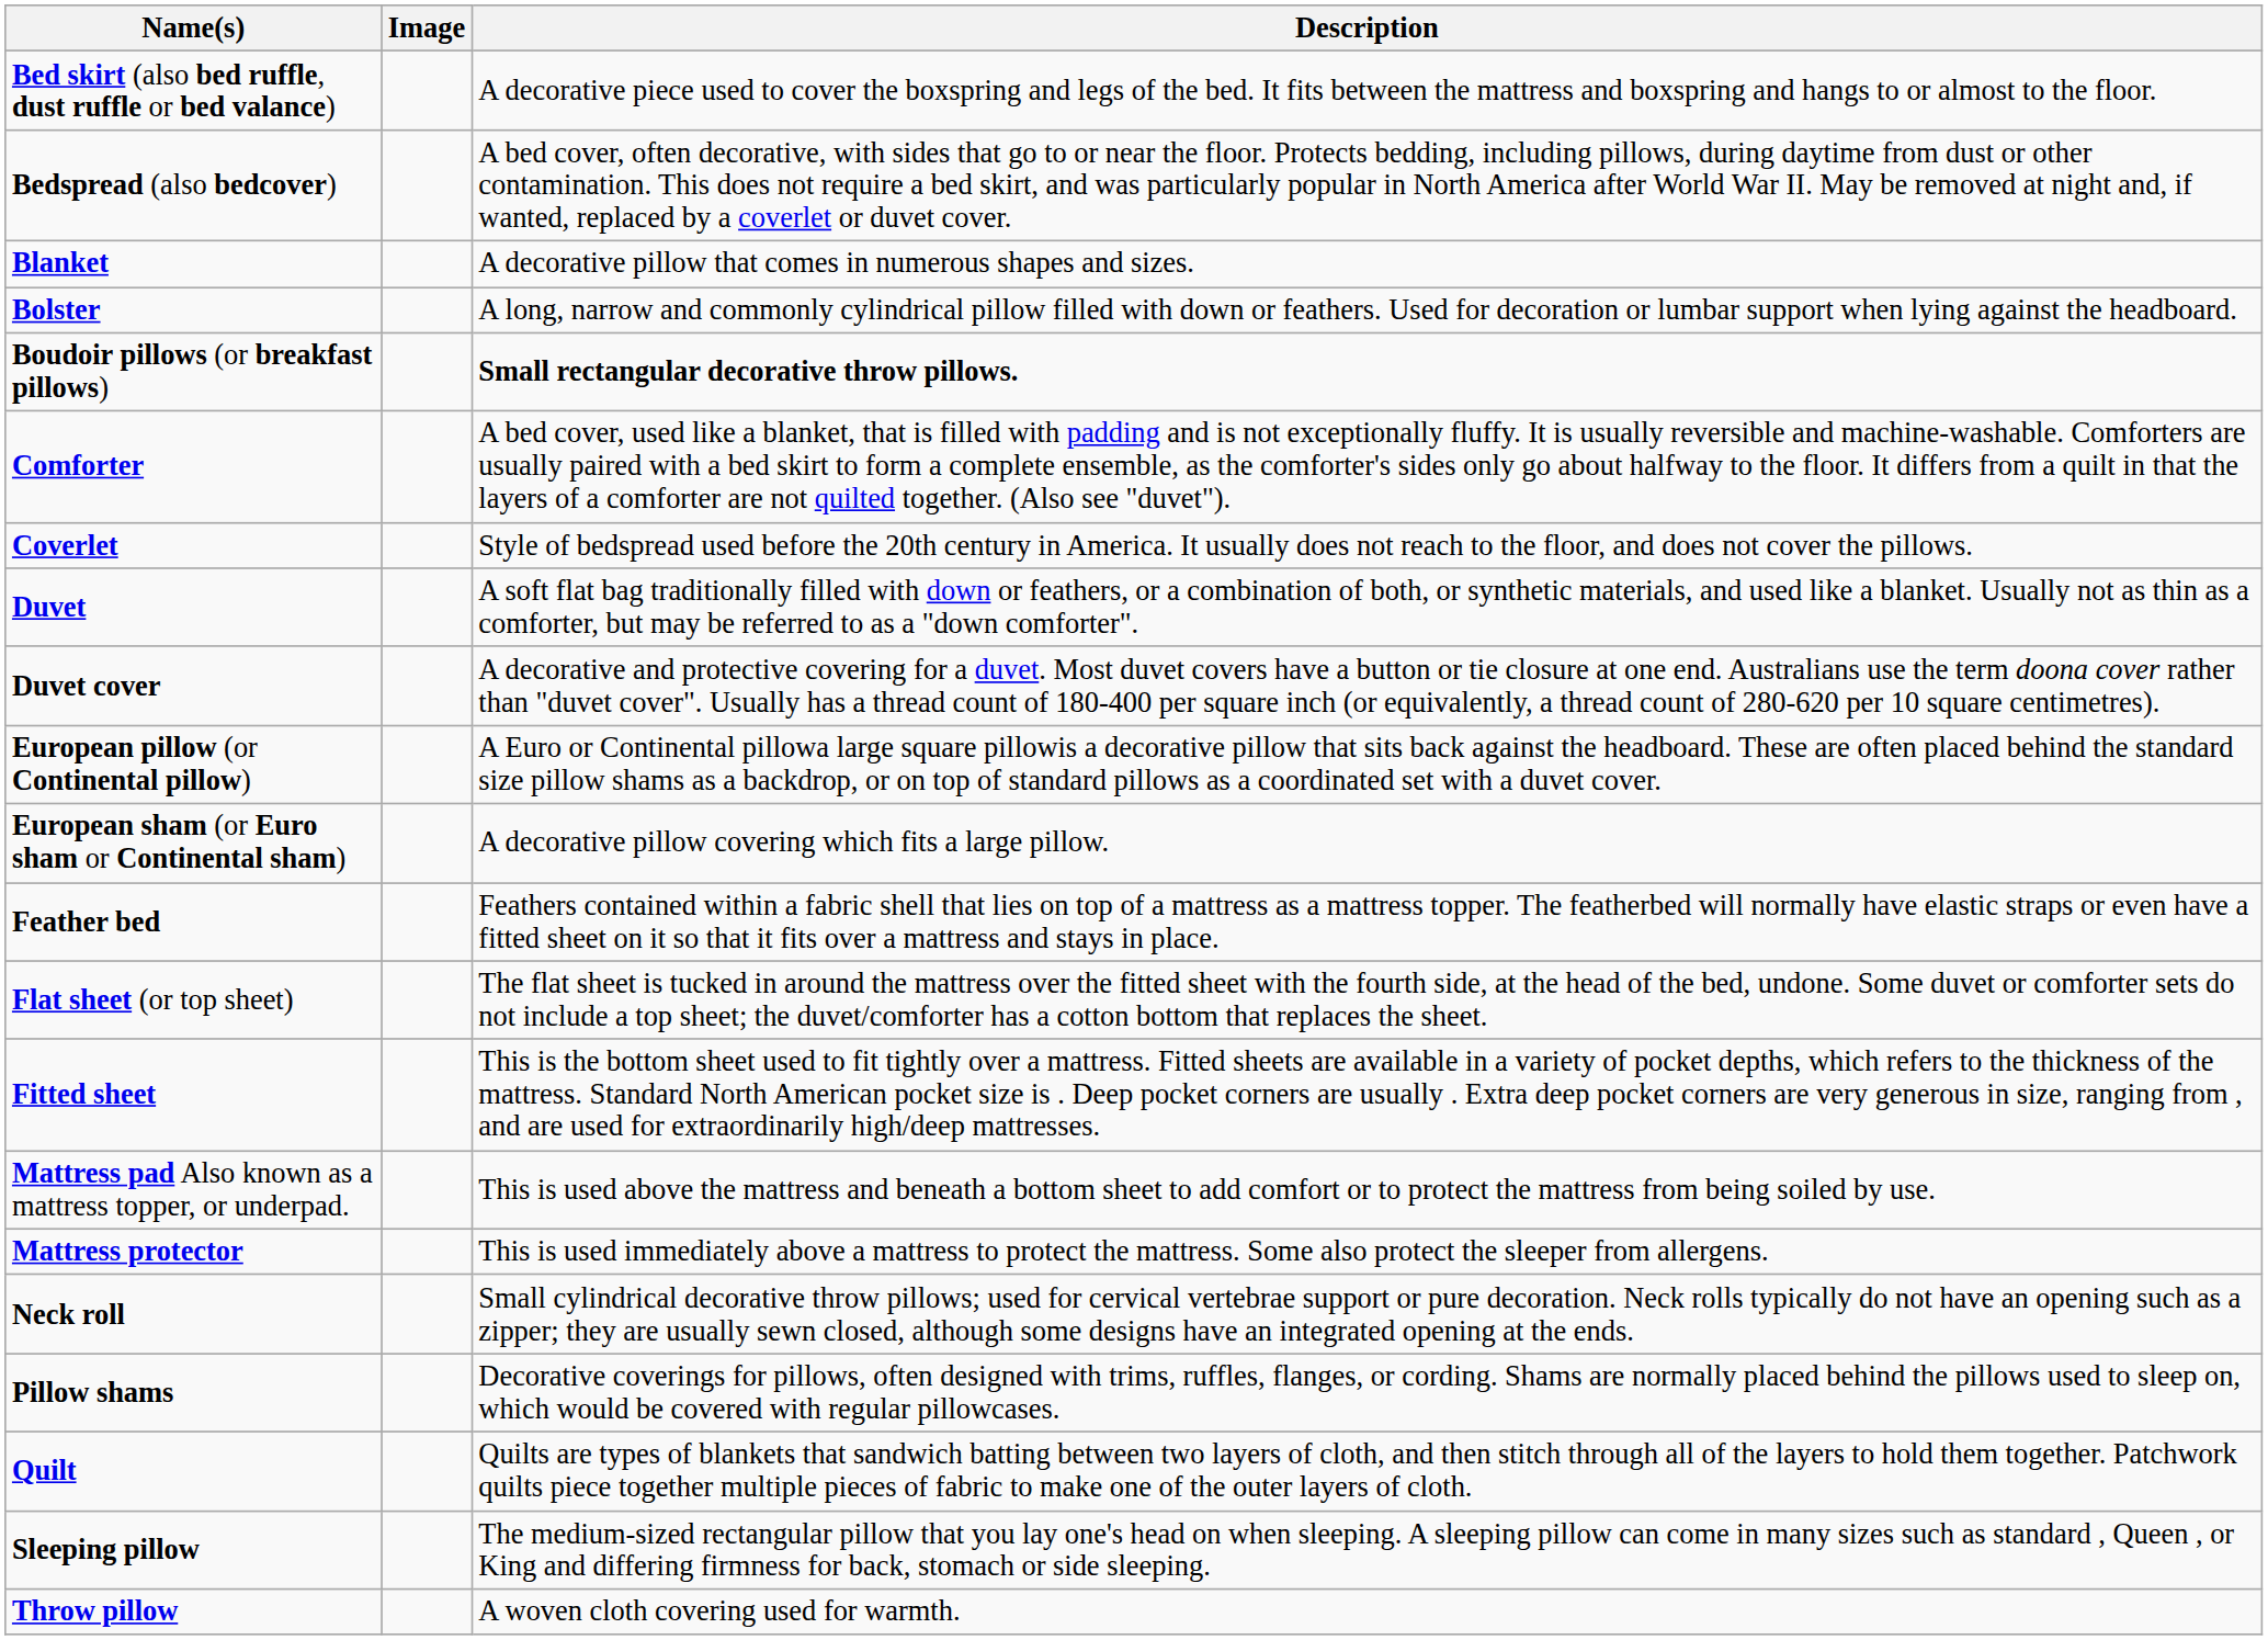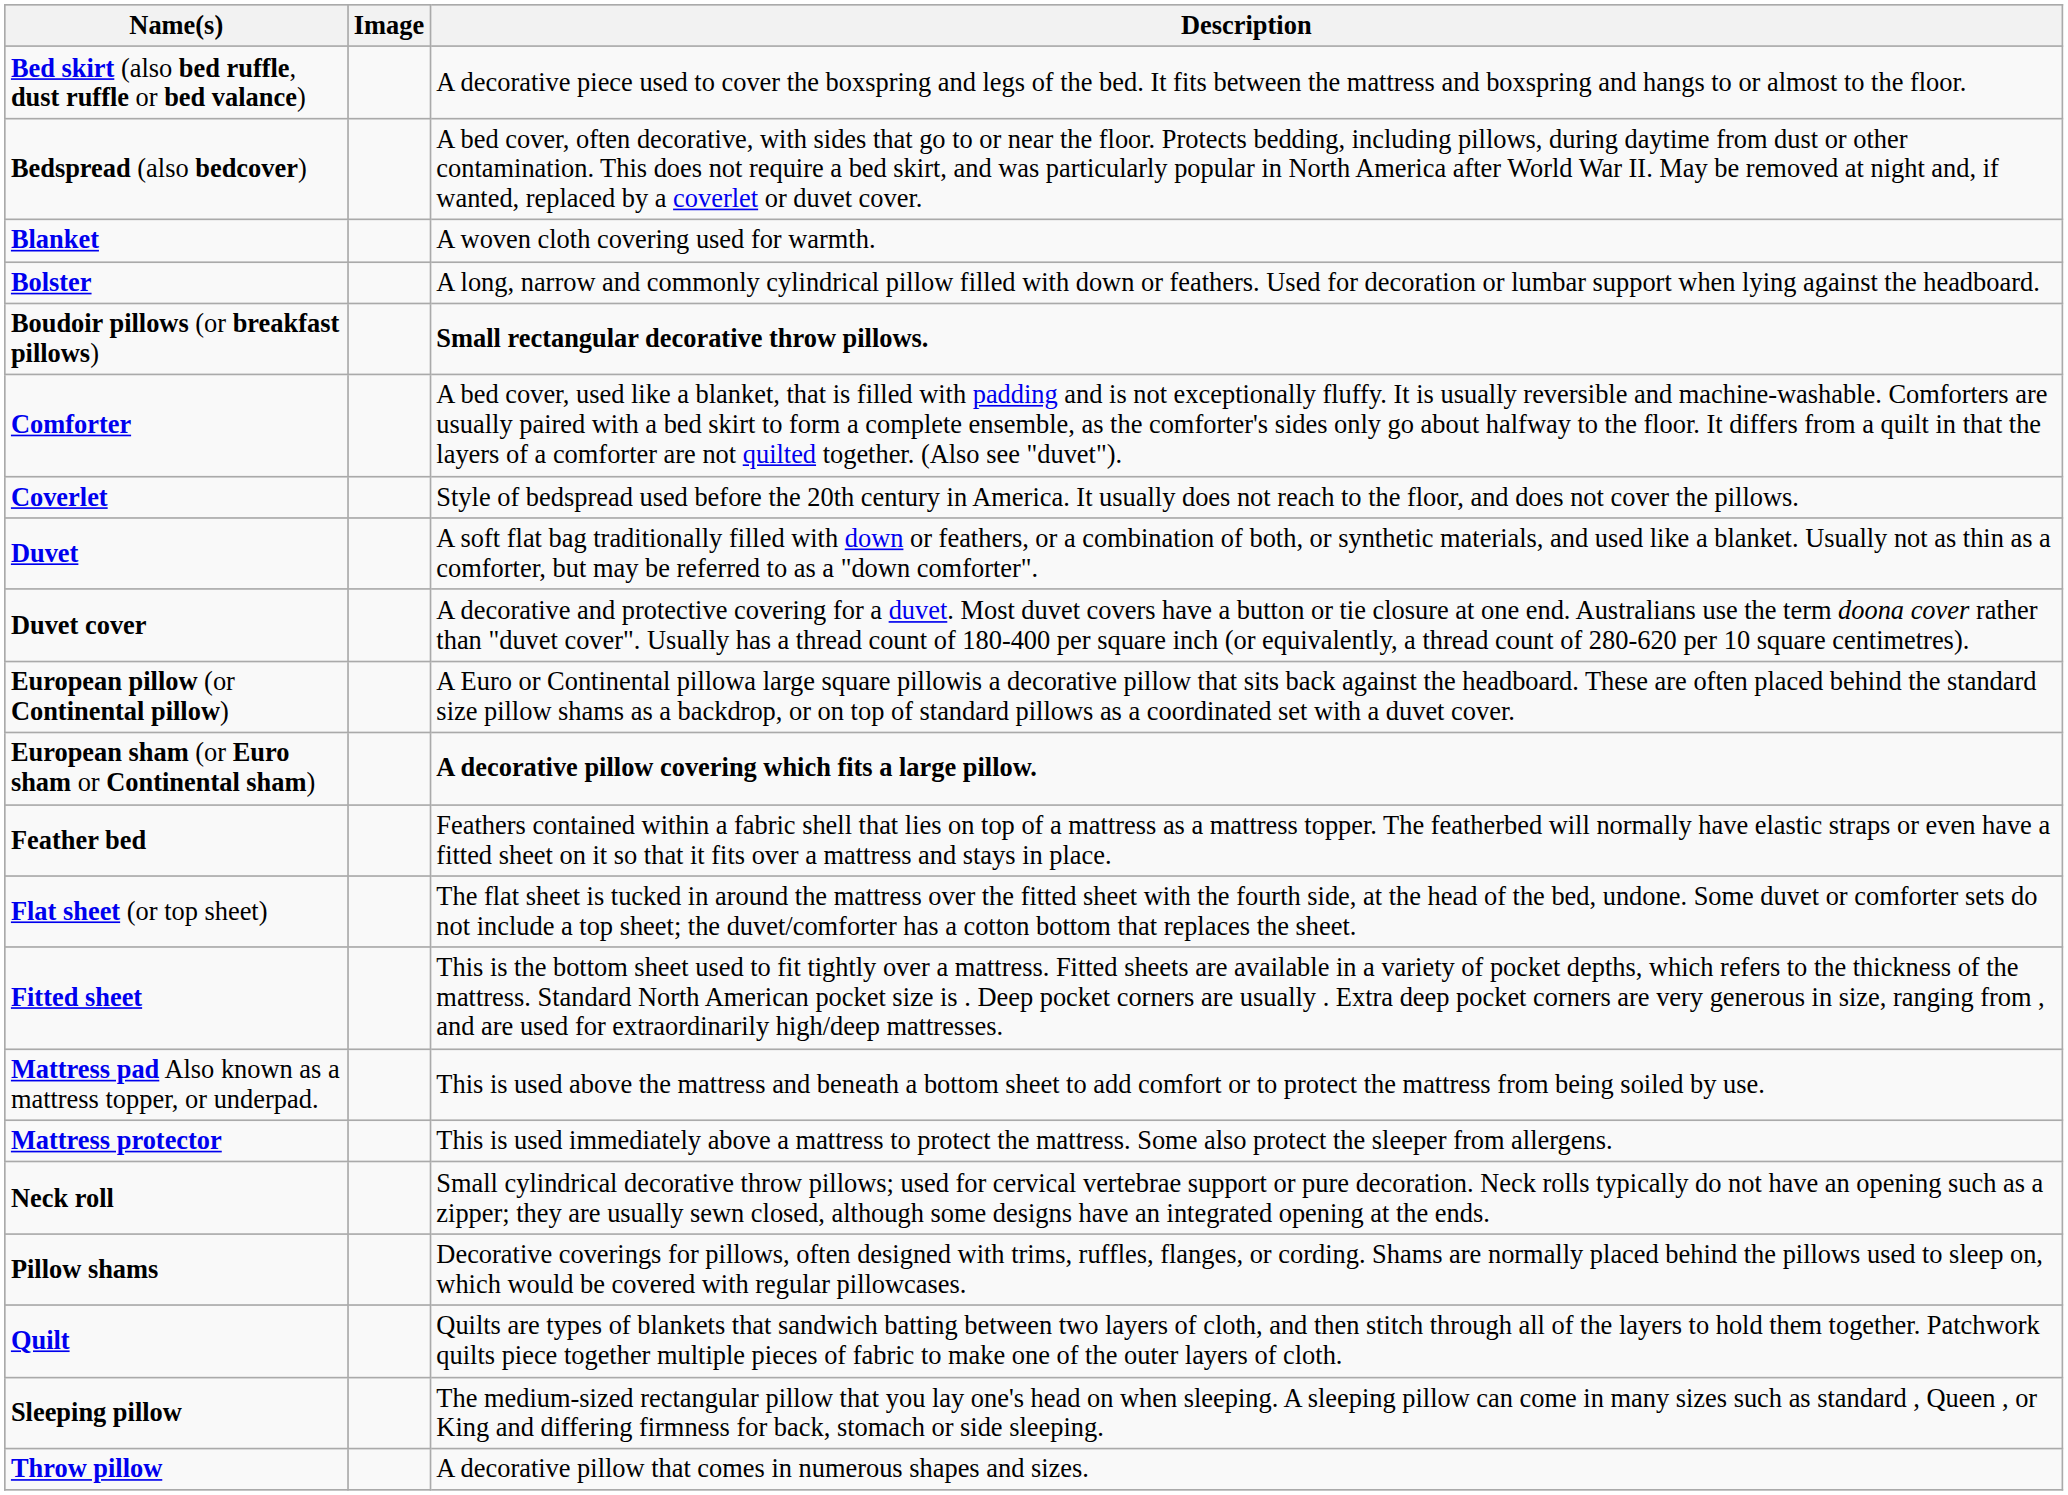Blanket | Description: A decorative pillow that comes in numerous shapes and sizes. -> A woven cloth covering used for warmth.
European sham (or Euro sham or Continental sham) | Description: normal -> bold
Throw pillow | Description: A woven cloth covering used for warmth. -> A decorative pillow that comes in numerous shapes and sizes.
